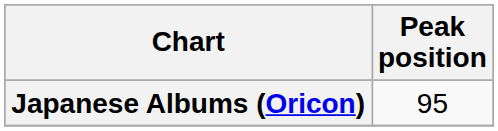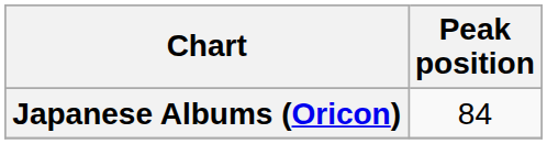Japanese Albums (Oricon) | Peak position: 95 -> 84
